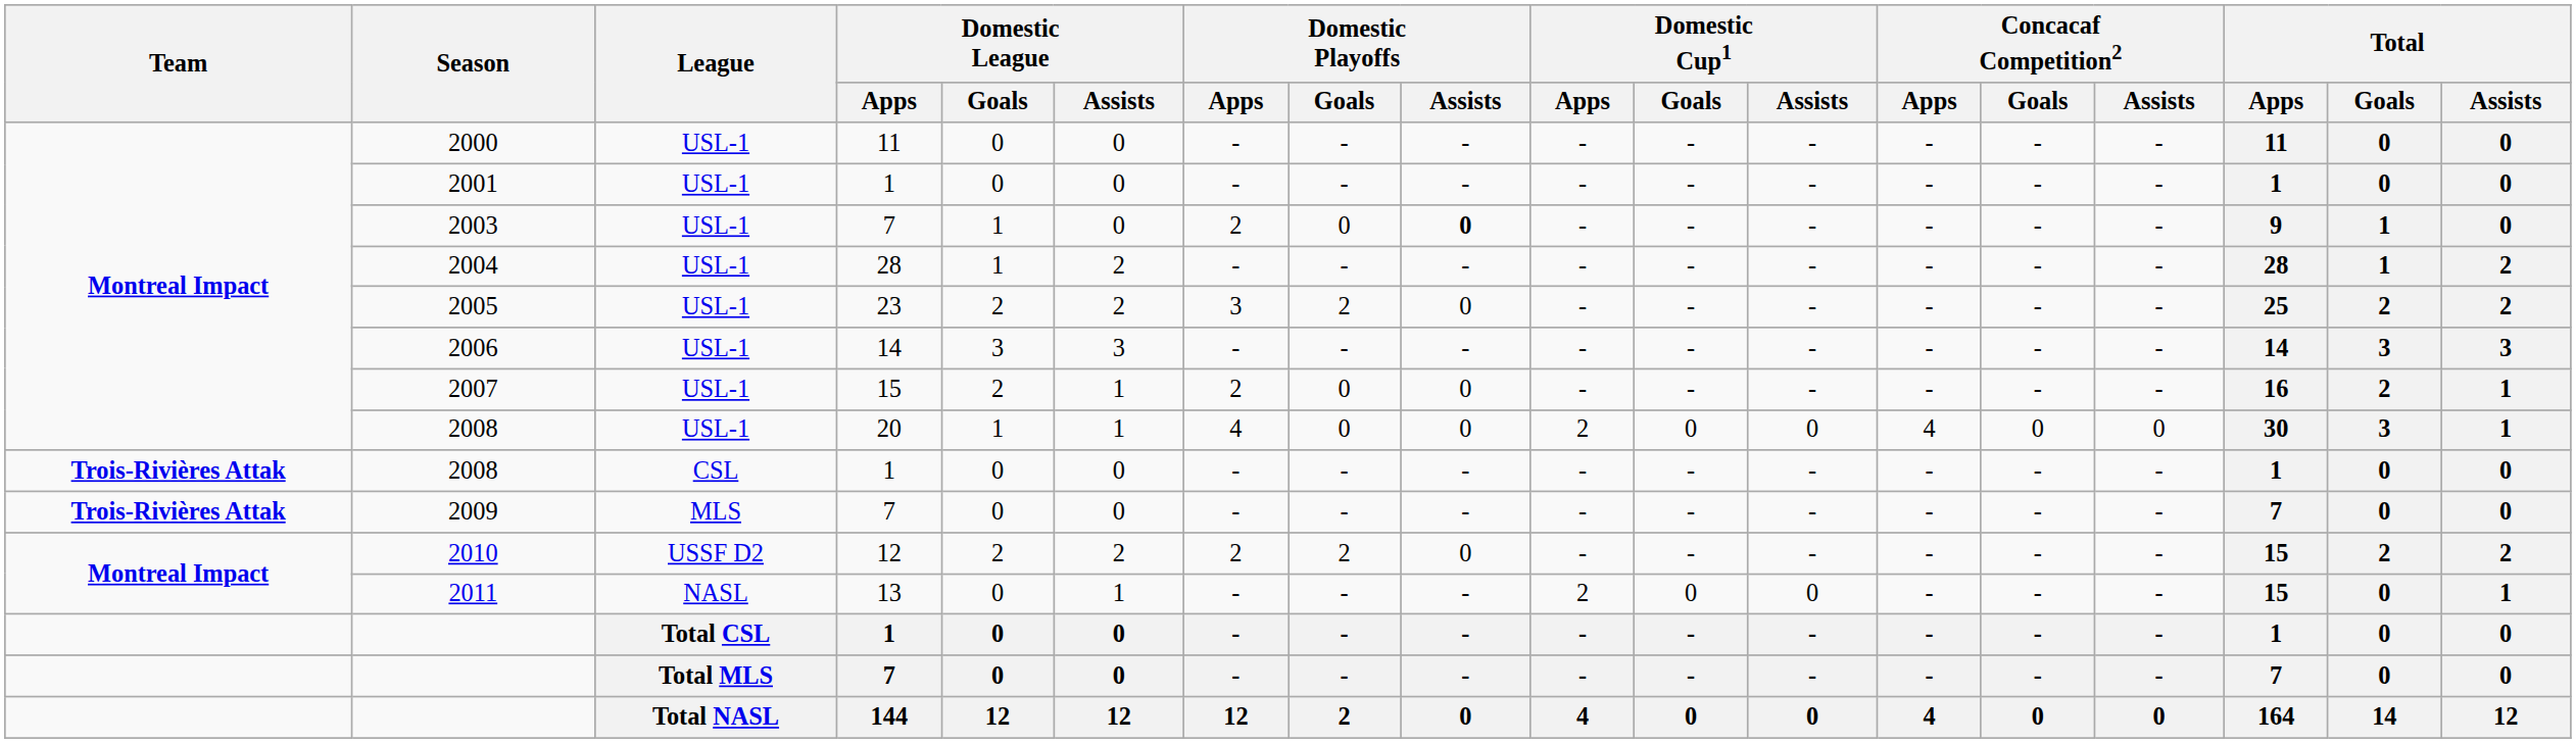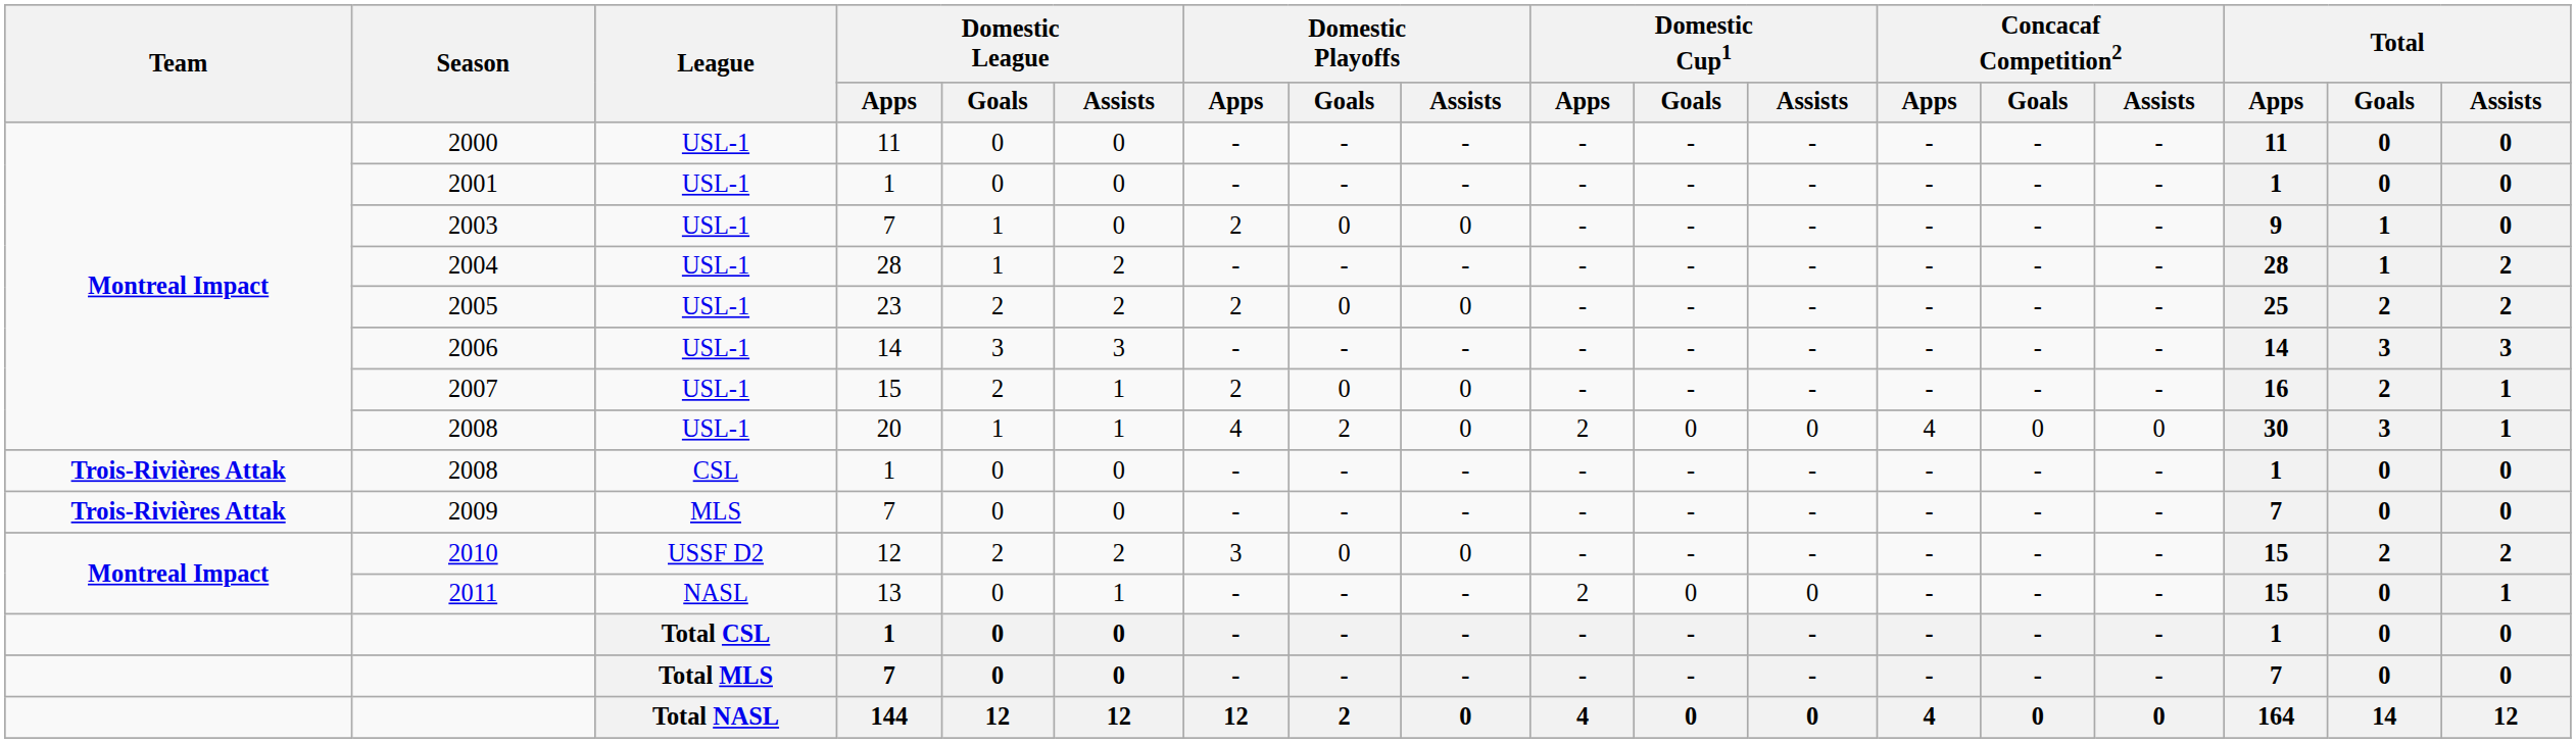2003 | Domestic Playoffs / Assists: bold -> normal
2005 | Domestic Playoffs / Apps: 3 -> 2
2005 | Domestic Playoffs / Goals: 2 -> 0
2008 / 20 | Domestic Playoffs / Goals: 0 -> 2
2010 | Domestic Playoffs / Apps: 2 -> 3
2010 | Domestic Playoffs / Goals: 2 -> 0
